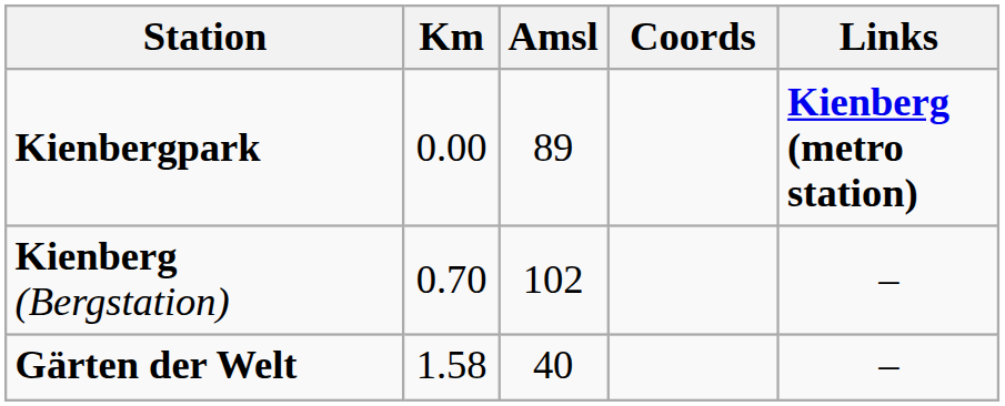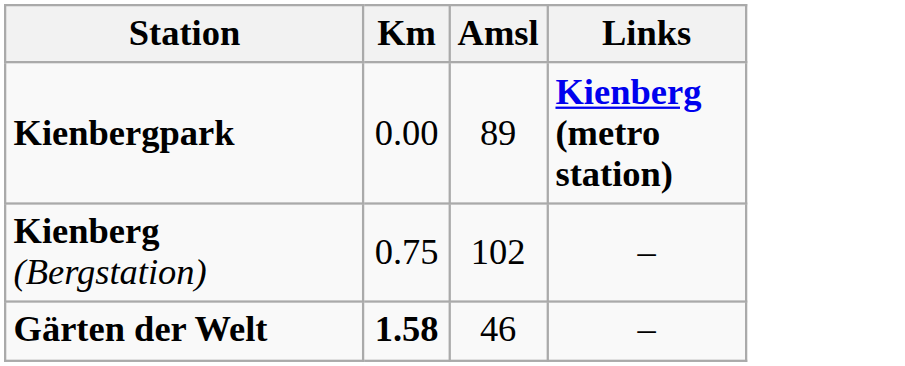- column: Coords
Kienberg (Bergstation) | Km: 0.70 -> 0.75
Gärten der Welt | Km: normal -> bold
Gärten der Welt | Amsl: 40 -> 46
